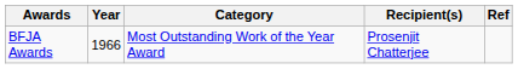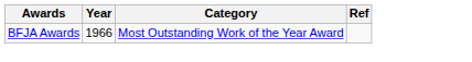- column: Recipient(s) | Prosenjit Chatterjee
